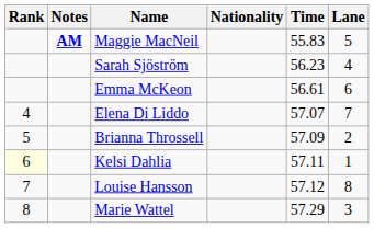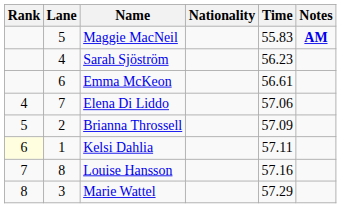columns swapped: Lane <-> Notes
Elena Di Liddo | Time: 57.07 -> 57.06
Louise Hansson | Time: 57.12 -> 57.16
